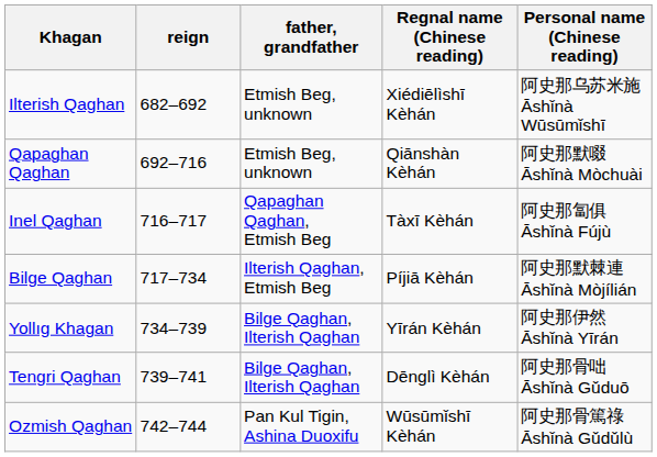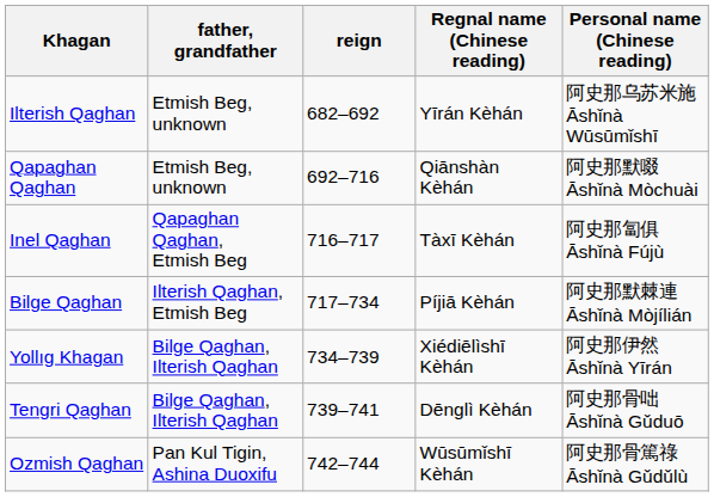columns swapped: reign <-> father, grandfather
Ilterish Qaghan | Regnal name (Chinese reading): Xiédiēlìshī Kèhán -> Yīrán Kèhán
Yollıg Khagan | Regnal name (Chinese reading): Yīrán Kèhán -> Xiédiēlìshī Kèhán
